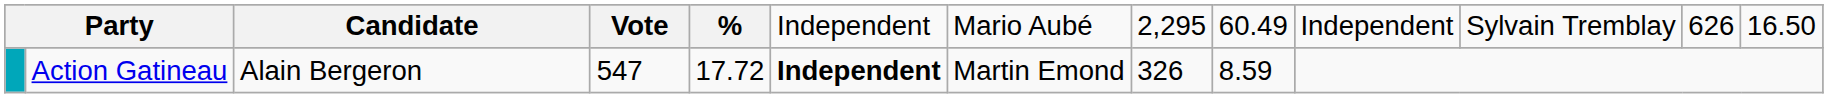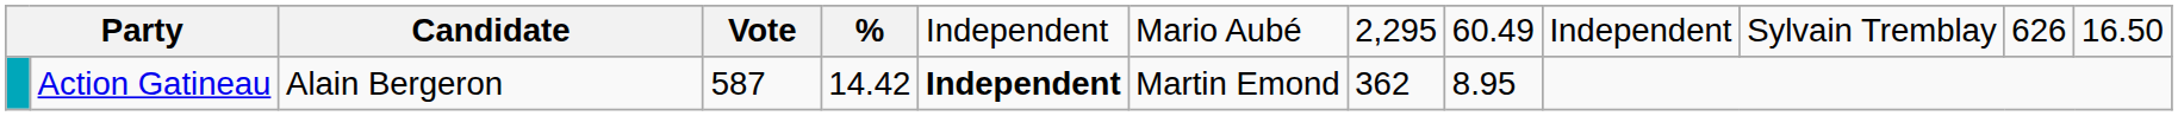Action Gatineau | column 4: 547 -> 587
Action Gatineau | column 5: 17.72 -> 14.42
Action Gatineau | column 8: 326 -> 362
Action Gatineau | column 9: 8.59 -> 8.95
